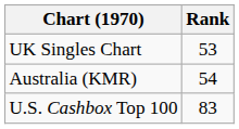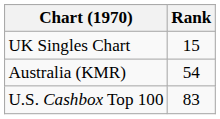UK Singles Chart | Rank: 53 -> 15
